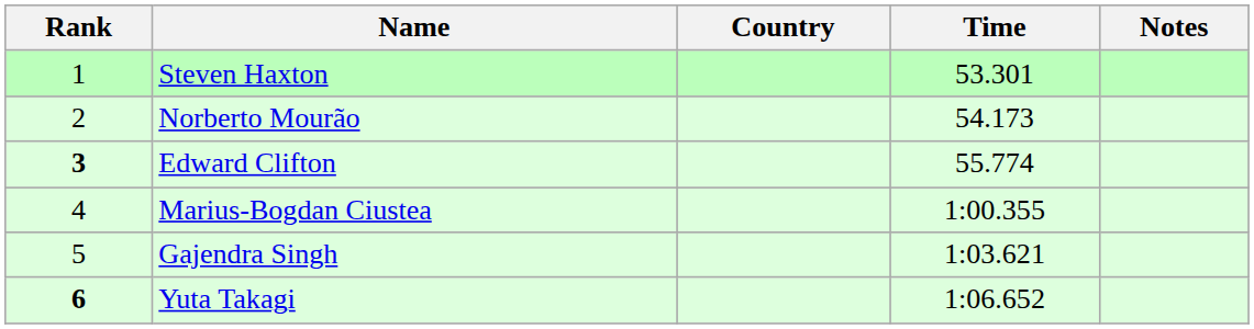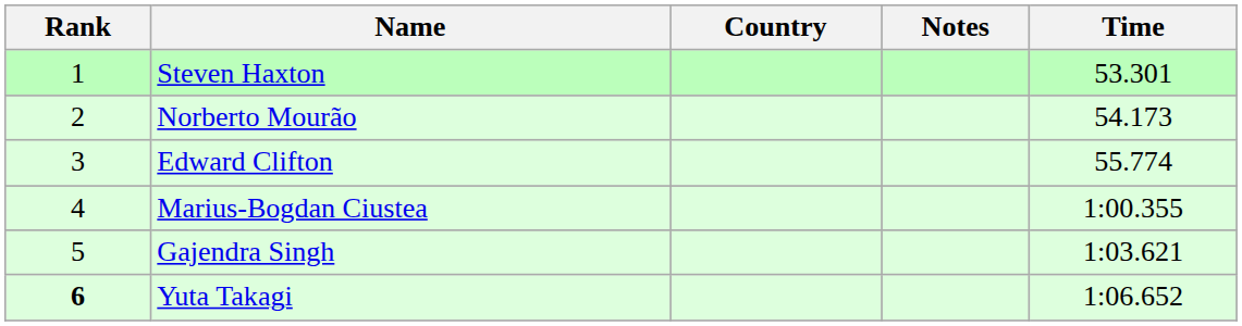columns swapped: Time <-> Notes
Edward Clifton | Rank: bold -> normal
